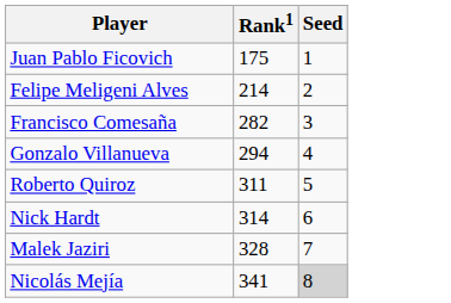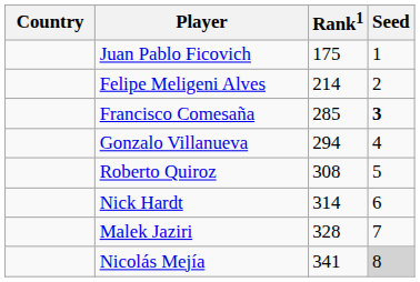+ column: Country
Francisco Comesaña | Rank1: 282 -> 285
Francisco Comesaña | Seed: normal -> bold
Roberto Quiroz | Rank1: 311 -> 308
